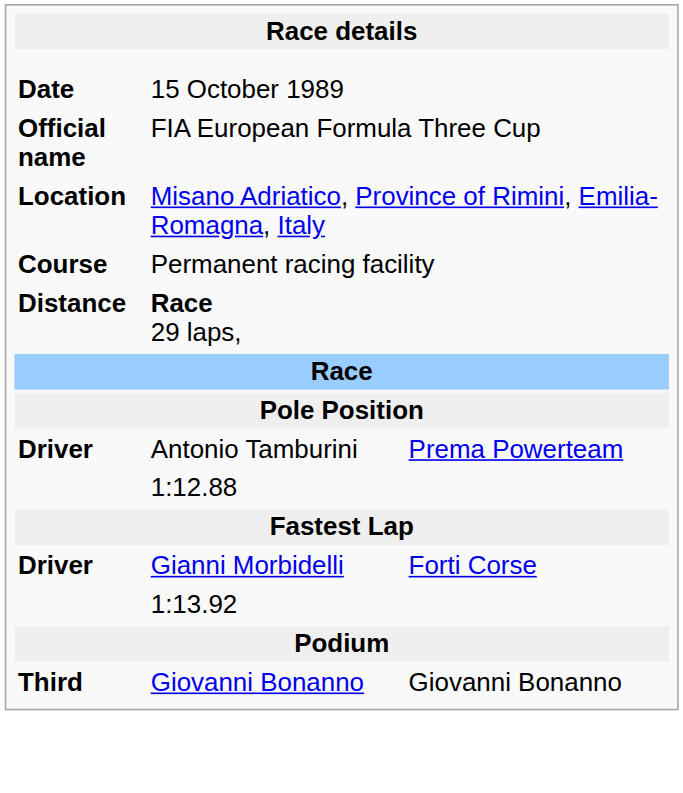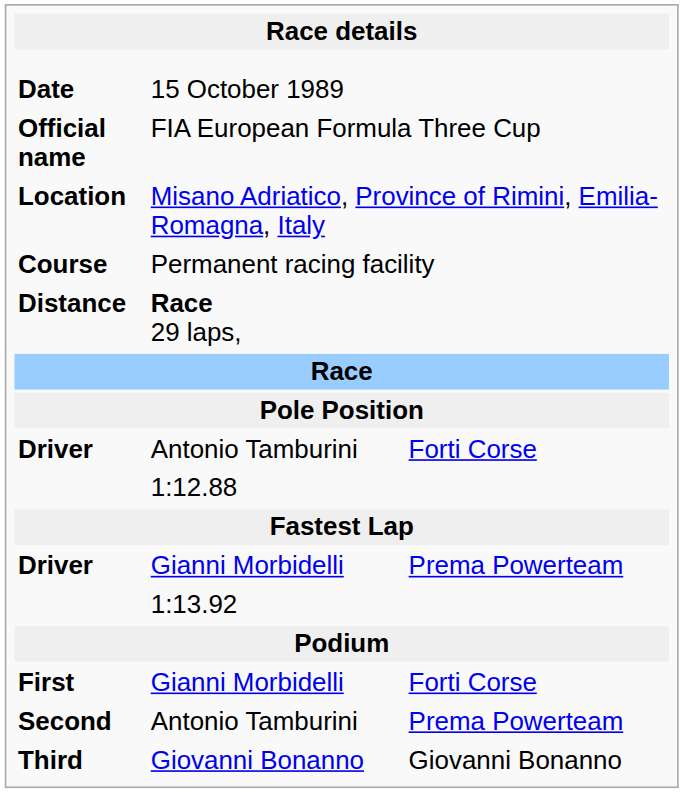Driver / Antonio Tamburini | column 3: Prema Powerteam -> Forti Corse
Driver / Gianni Morbidelli | column 3: Forti Corse -> Prema Powerteam
+ row: First | Gianni Morbidelli | Forti Corse
+ row: Second | Antonio Tamburini | Prema Powerteam
